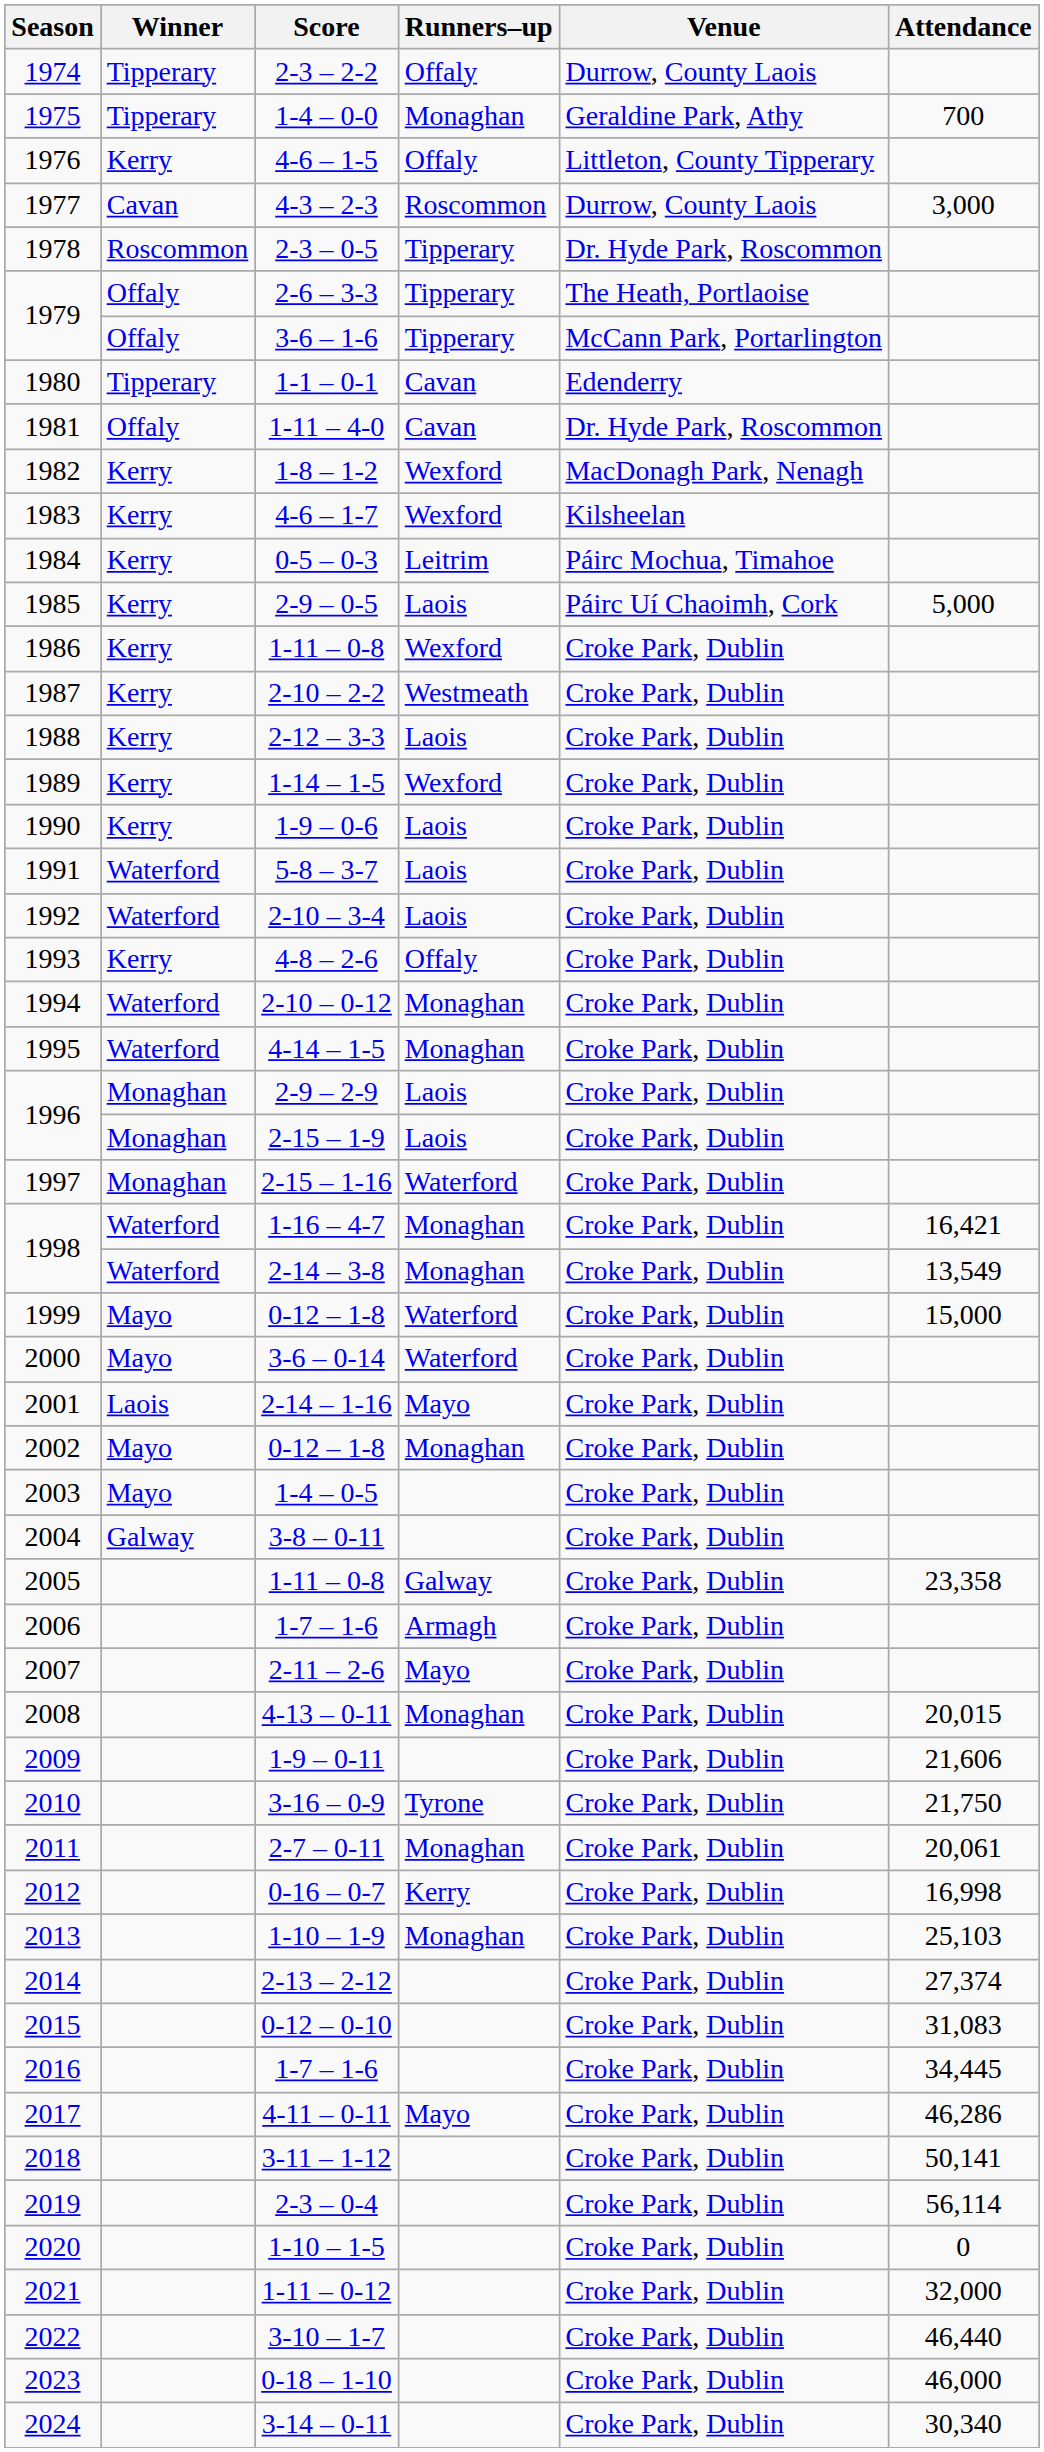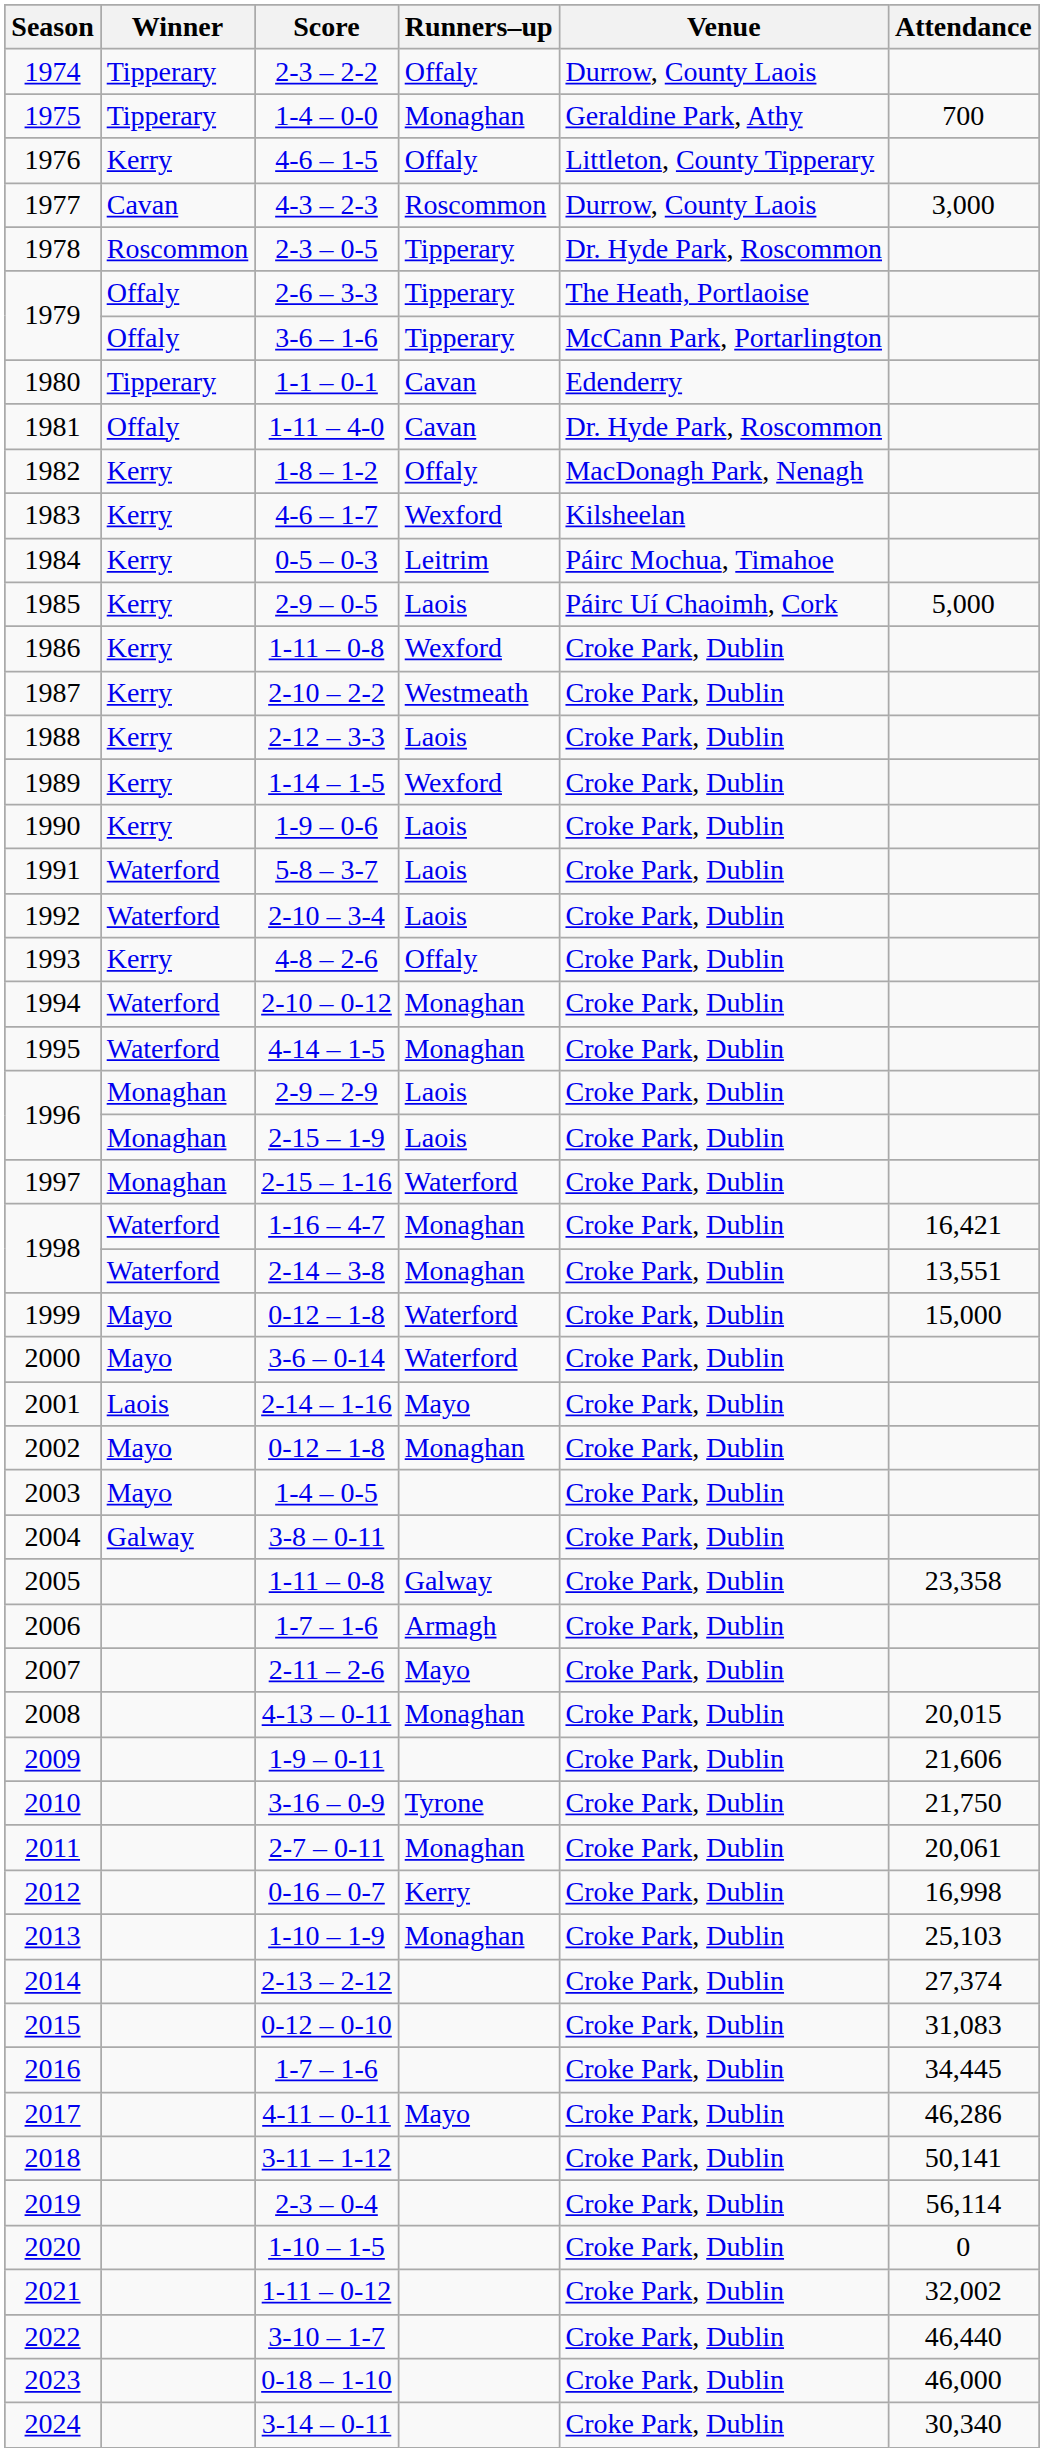1982 | Runners–up: Wexford -> Offaly
1998 / 2-14 – 3-8 | Attendance: 13,549 -> 13,551
2021 | Attendance: 32,000 -> 32,002
